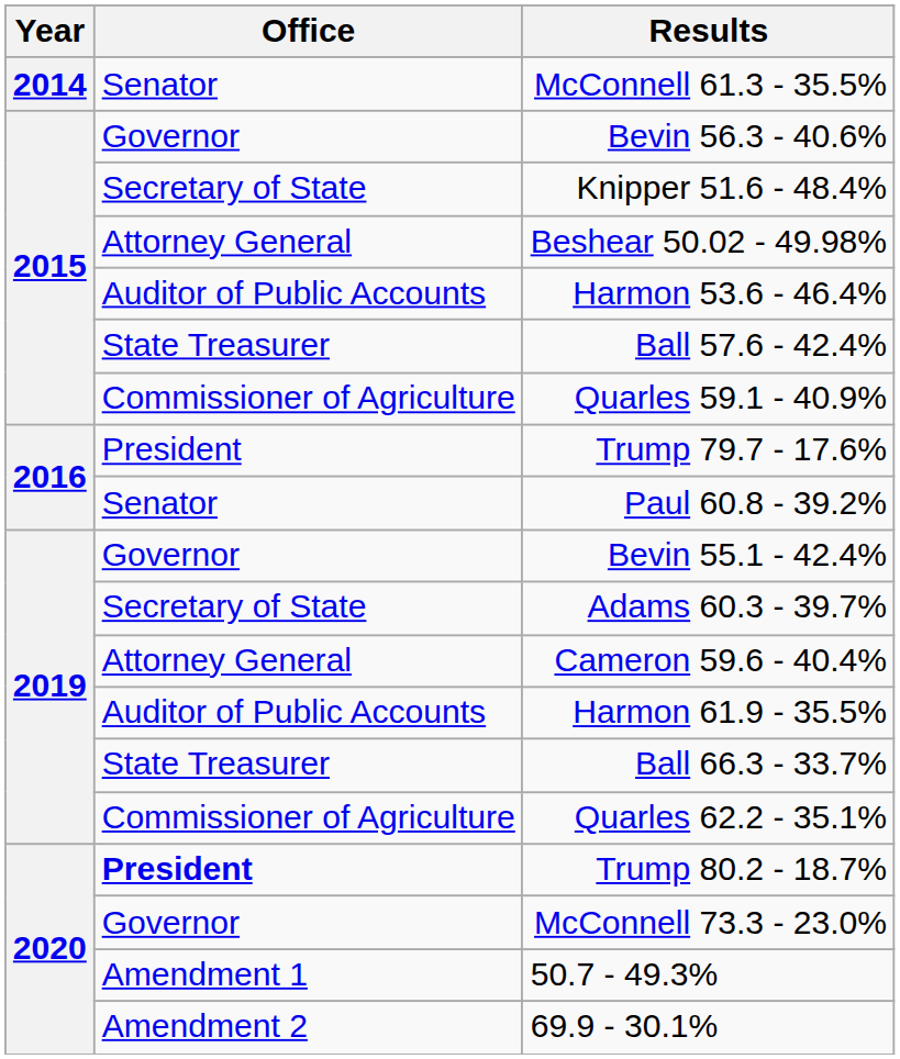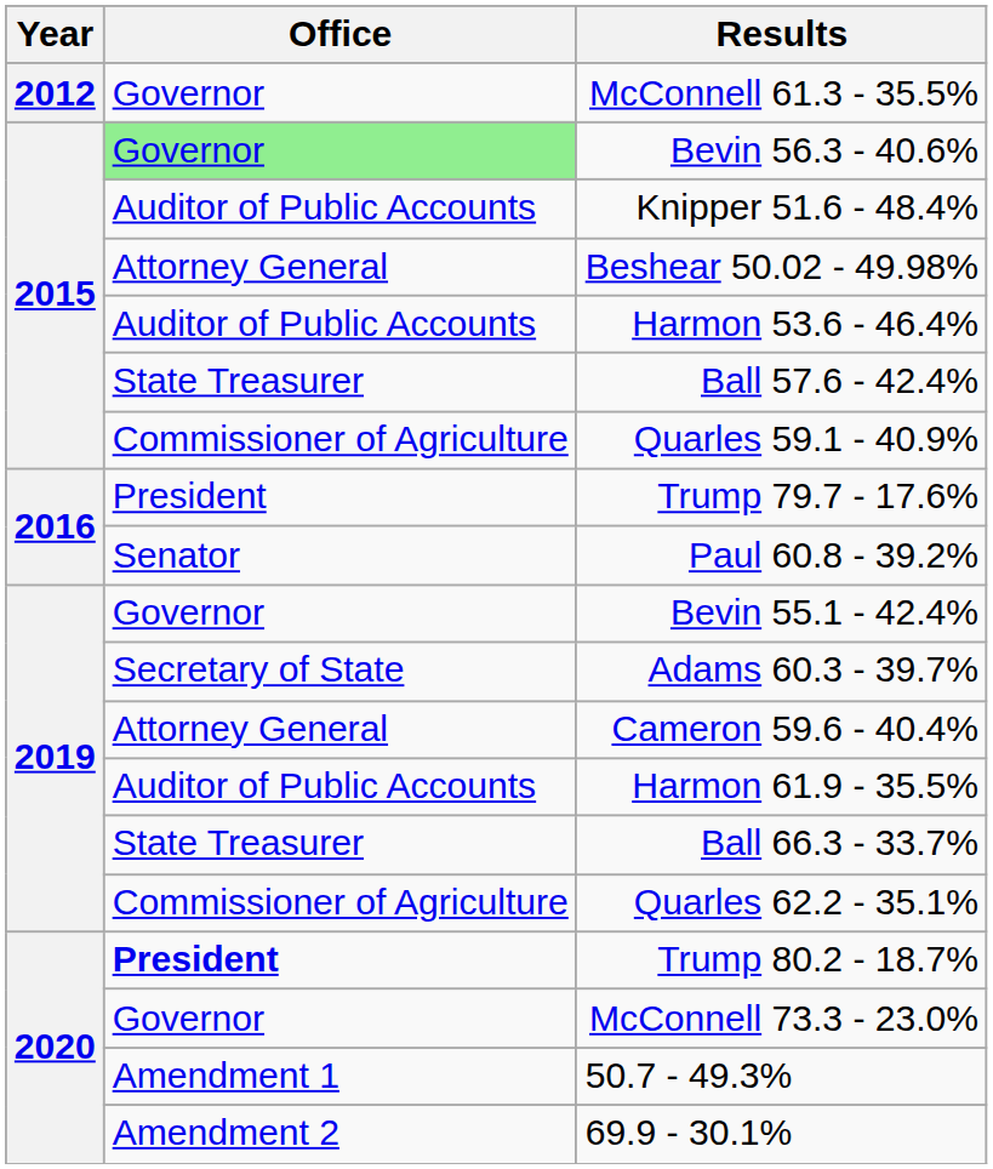McConnell 61.3 - 35.5% | Year: 2014 -> 2012
McConnell 61.3 - 35.5% | Office: Senator -> Governor
Bevin 56.3 - 40.6% | Office: no background -> lightgreen background
Knipper 51.6 - 48.4% | Office: Secretary of State -> Auditor of Public Accounts
